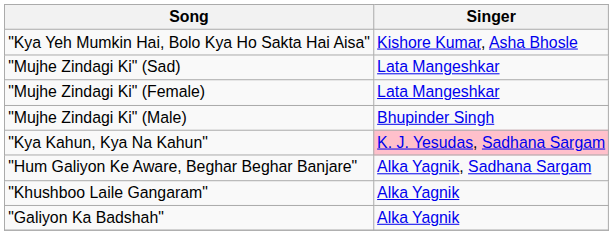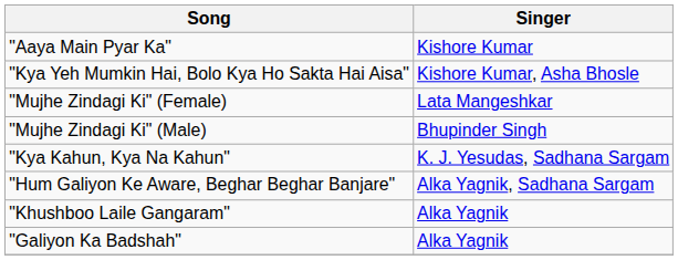+ row: "Aaya Main Pyar Ka" | Kishore Kumar
- row: "Mujhe Zindagi Ki" (Sad) | Lata Mangeshkar
"Kya Kahun, Kya Na Kahun" | Singer: pink background -> no background
